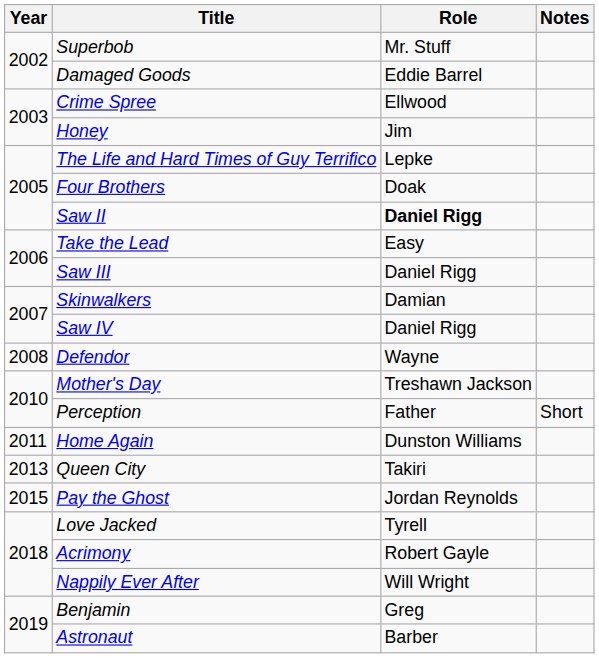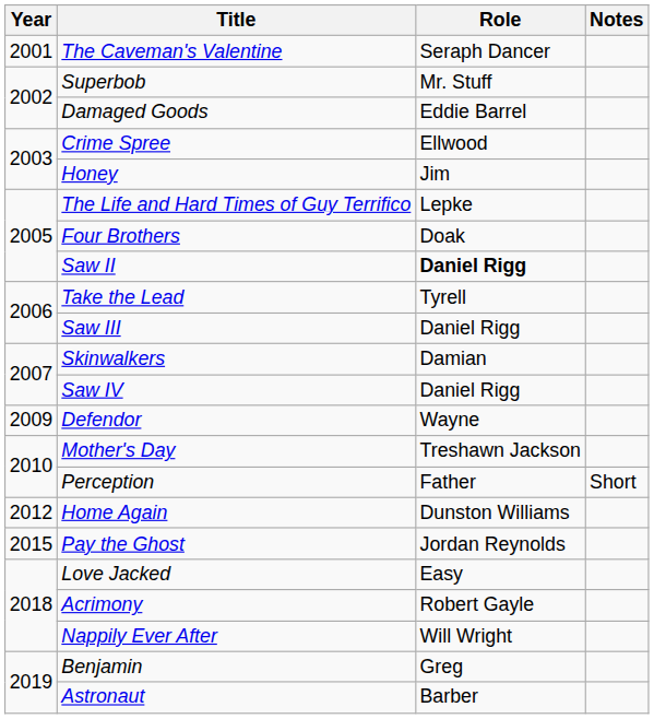+ row: 2001 | The Caveman's Valentine | Seraph Dancer
Take the Lead | Role: Easy -> Tyrell
Defendor | Year: 2008 -> 2009
Home Again | Year: 2011 -> 2012
- row: 2013 | Queen City | Takiri
Love Jacked | Role: Tyrell -> Easy
